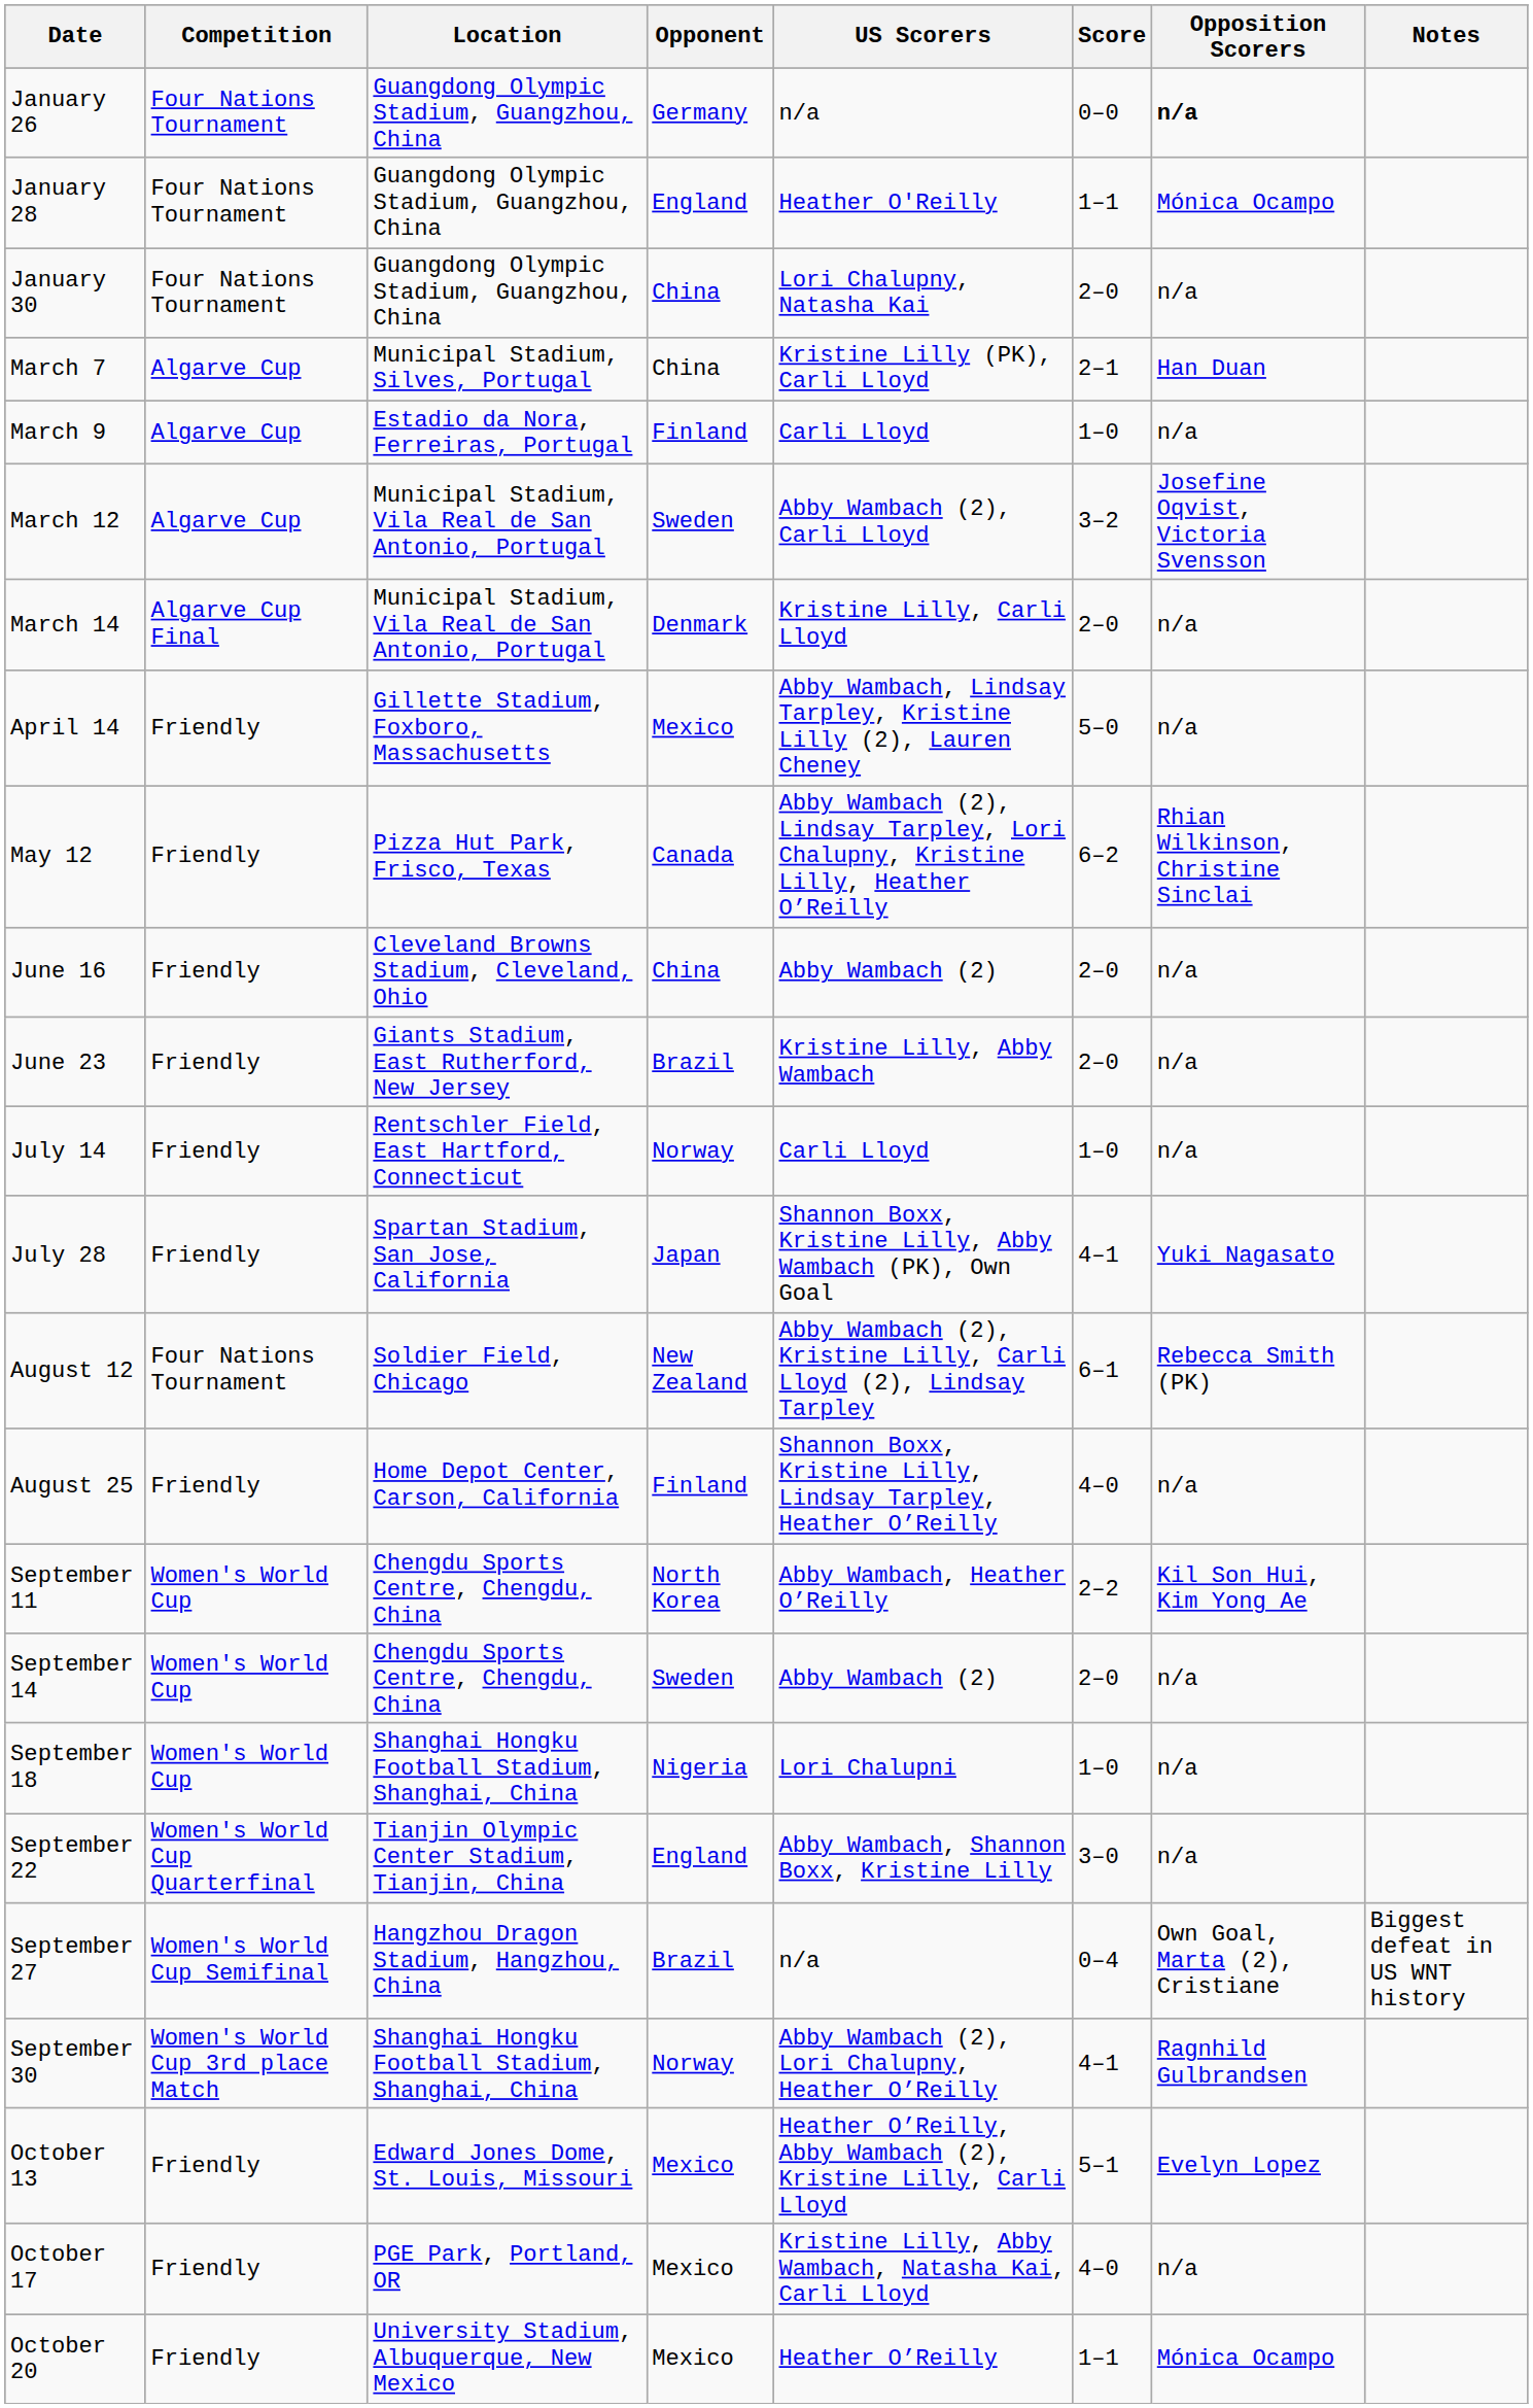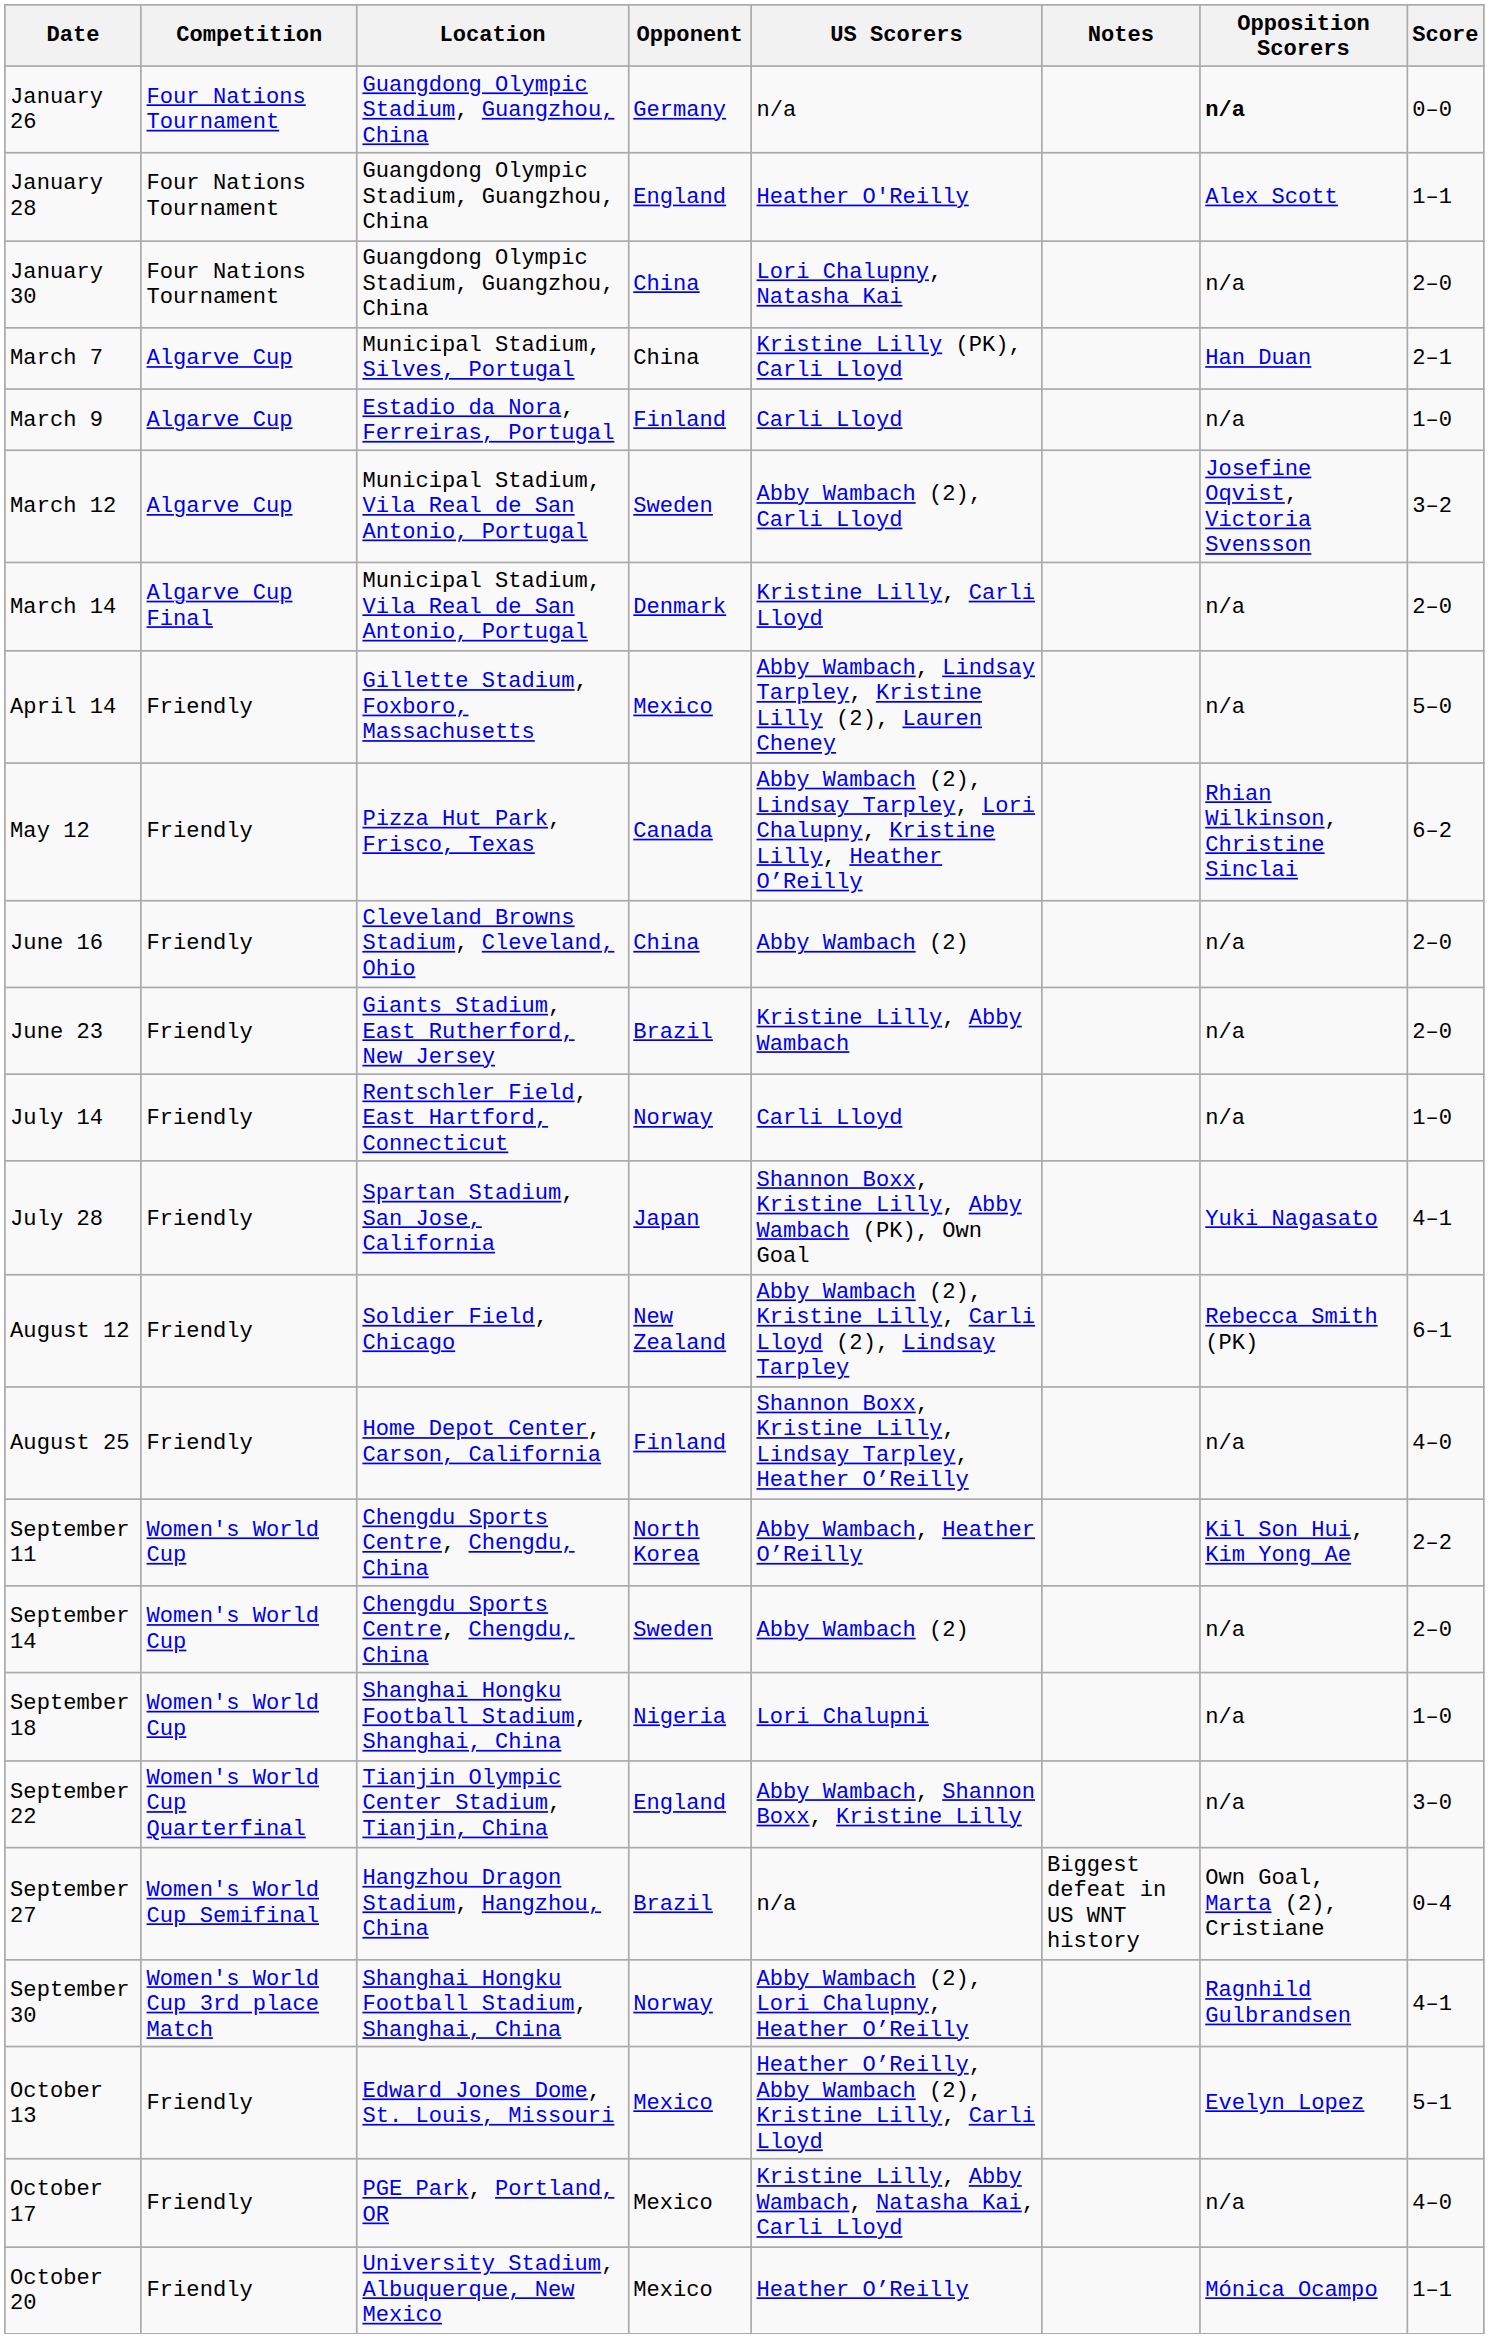columns swapped: Score <-> Notes
January 28 | Opposition Scorers: Mónica Ocampo -> Alex Scott
August 12 | Competition: Four Nations Tournament -> Friendly
